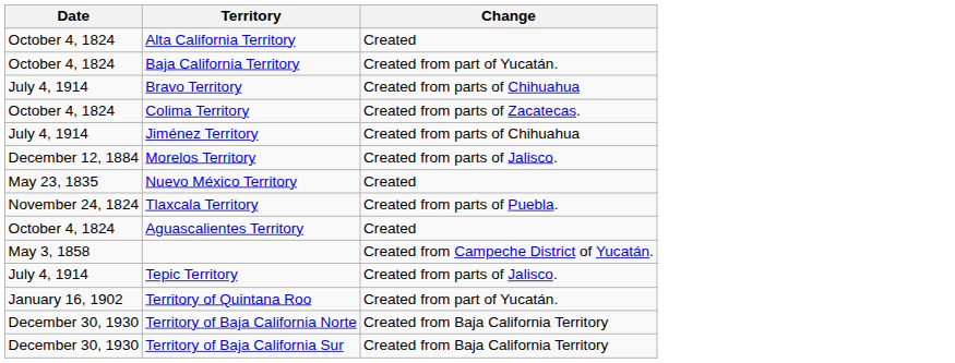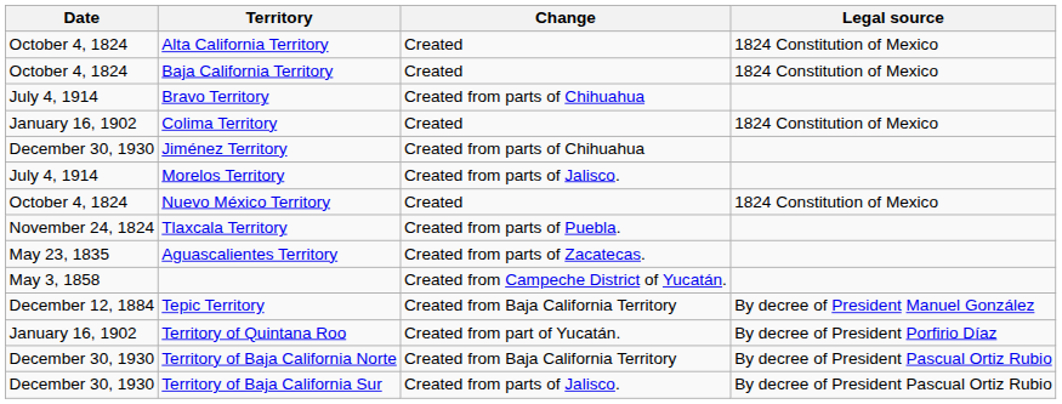+ column: Legal source | 1824 Constitution of Mexico | 1824 Constitution of Mexico | 1824 Constitution of Mexico | 1824 Constitution of Mexico | By decree of President Manuel González | By decree of President Porfirio Díaz | By decree of President Pascual Ortiz Rubio | By decree of President Pascual Ortiz Rubio
Baja California Territory | Change: Created from part of Yucatán. -> Created
Colima Territory | Date: October 4, 1824 -> January 16, 1902
Colima Territory | Change: Created from parts of Zacatecas. -> Created
Jiménez Territory | Date: July 4, 1914 -> December 30, 1930
Morelos Territory | Date: December 12, 1884 -> July 4, 1914
Nuevo México Territory | Date: May 23, 1835 -> October 4, 1824
Aguascalientes Territory | Date: October 4, 1824 -> May 23, 1835
Aguascalientes Territory | Change: Created -> Created from parts of Zacatecas.
Tepic Territory | Date: July 4, 1914 -> December 12, 1884
Tepic Territory | Change: Created from parts of Jalisco. -> Created from Baja California Territory
Territory of Baja California Sur | Change: Created from Baja California Territory -> Created from parts of Jalisco.
